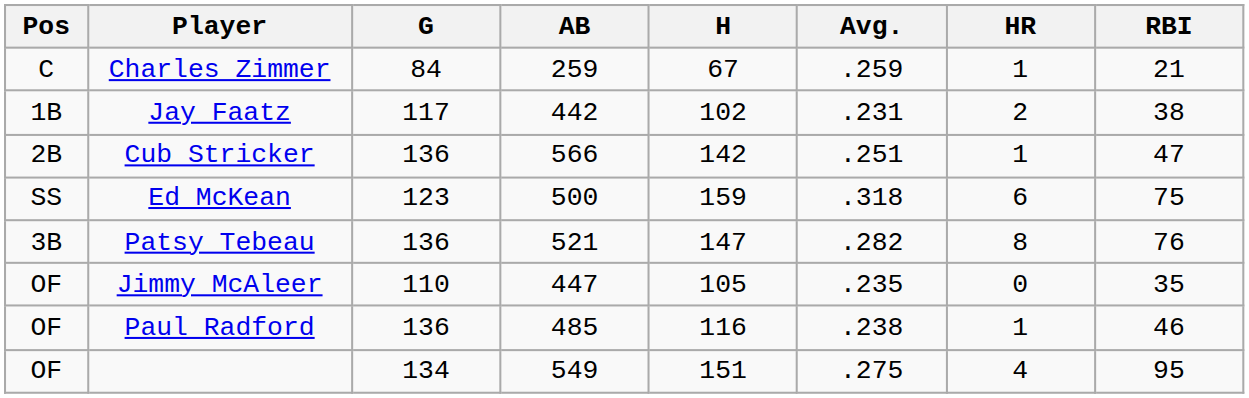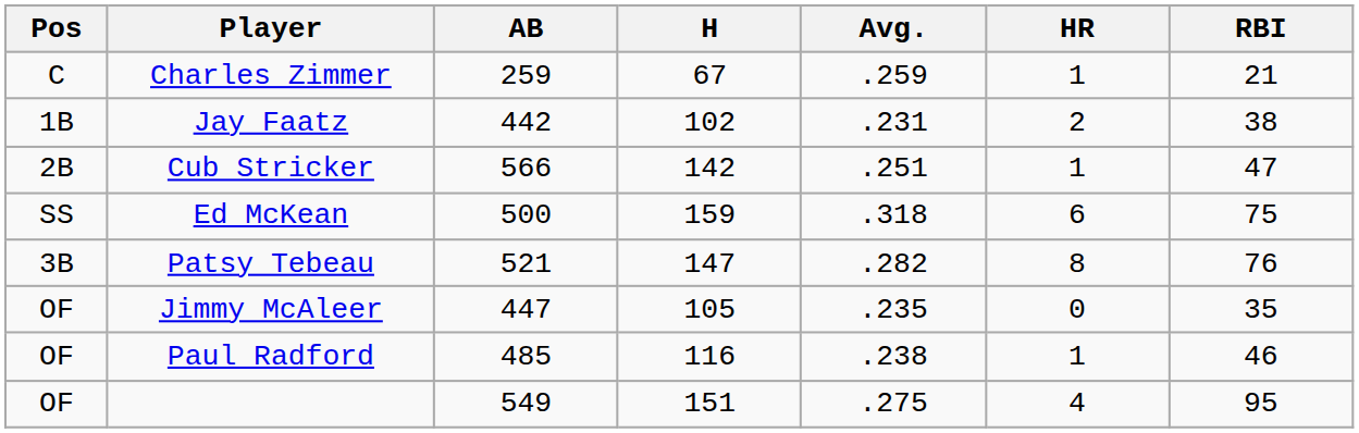- column: G | 84 | 117 | 136 | 123 | 136 | 110 | 136 | 134
